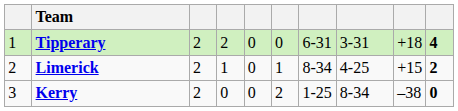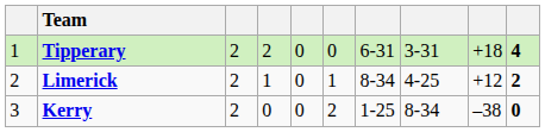Limerick | column 9: +15 -> +12
